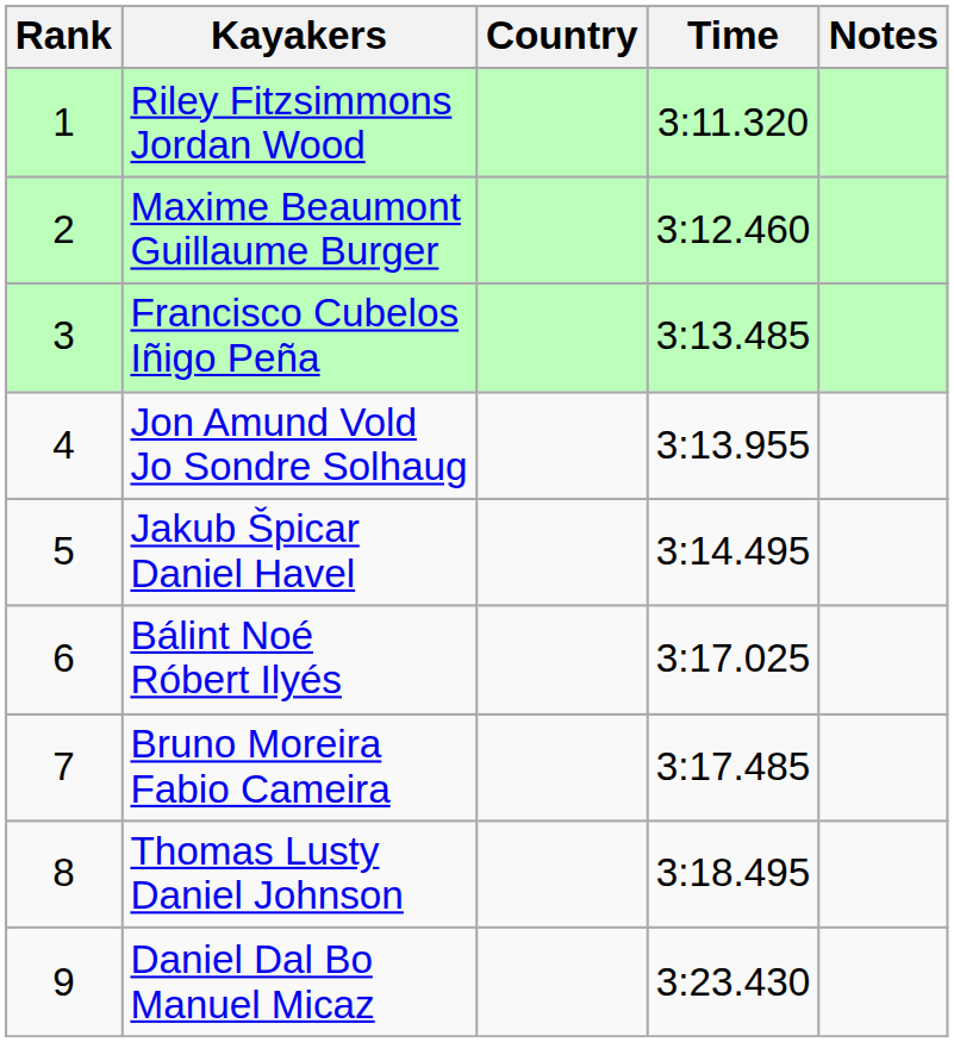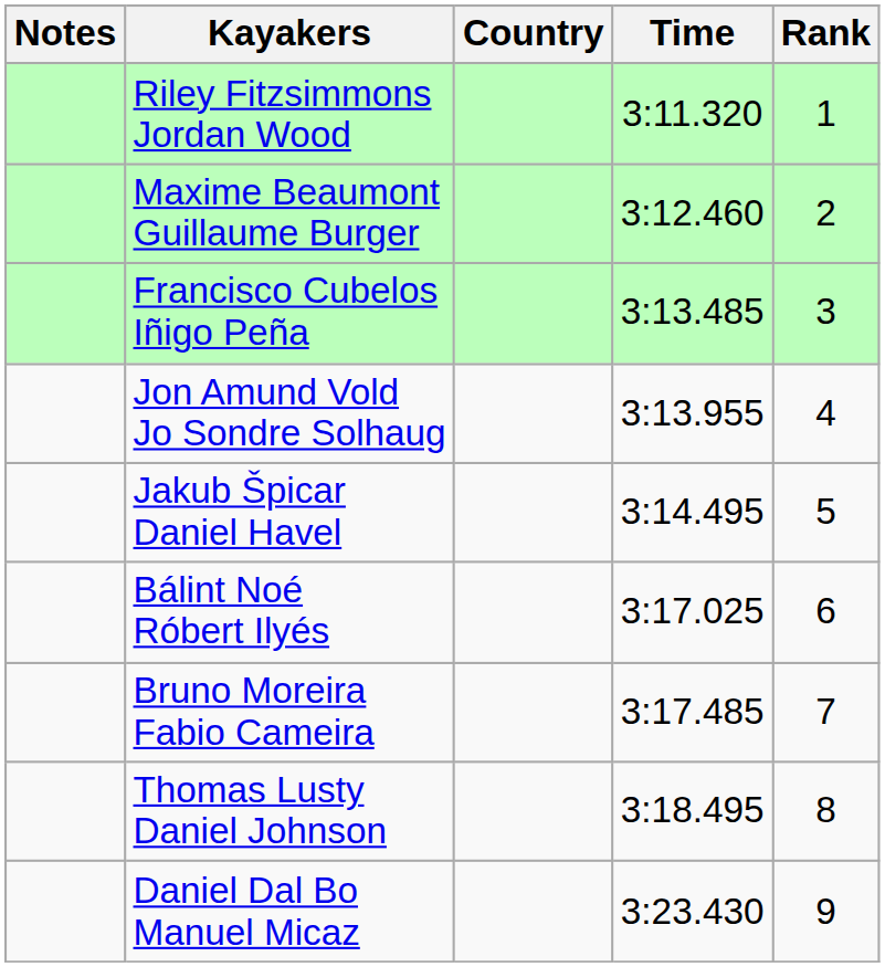columns swapped: Rank <-> Notes
